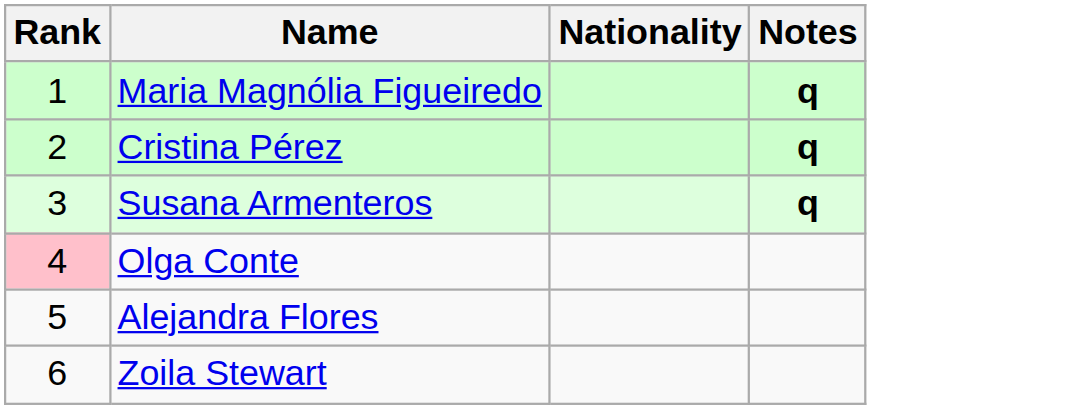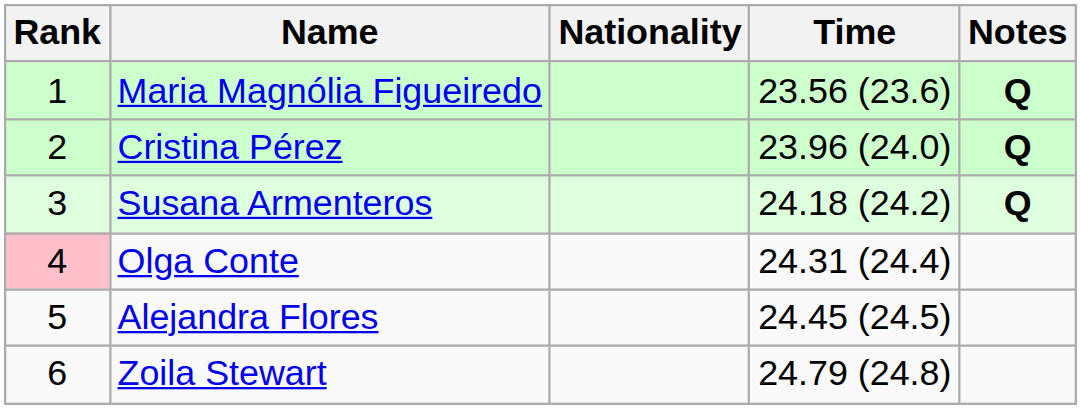+ column: Time | 23.56 (23.6) | 23.96 (24.0) | 24.18 (24.2) | 24.31 (24.4) | 24.45 (24.5) | 24.79 (24.8)
Maria Magnólia Figueiredo | Notes: q -> Q
Cristina Pérez | Notes: q -> Q
Susana Armenteros | Notes: q -> Q
